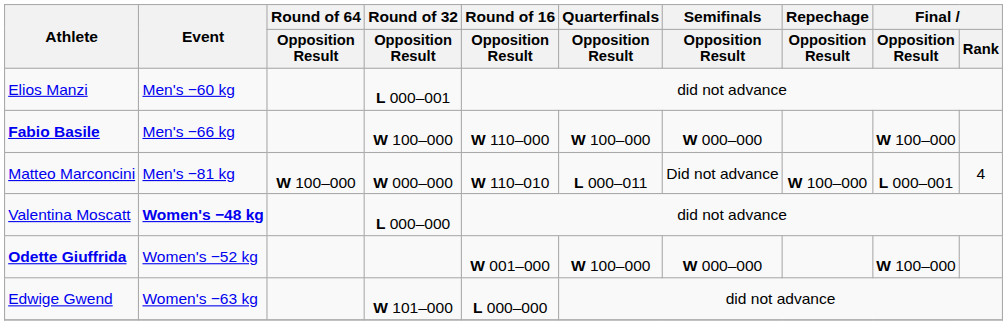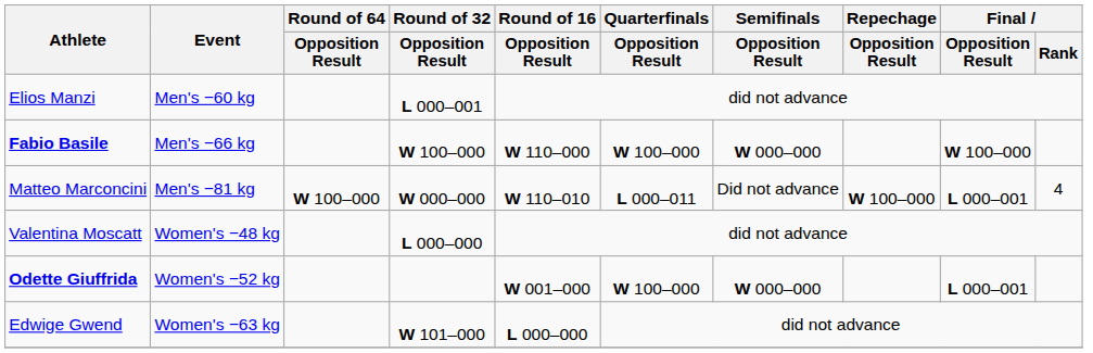Valentina Moscatt | Event: bold -> normal
Odette Giuffrida | Final / Opposition Result: W 100–000 -> L 000–001
